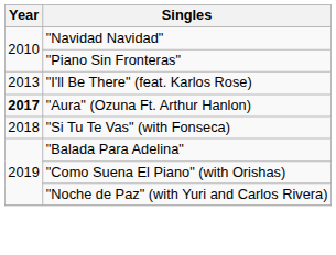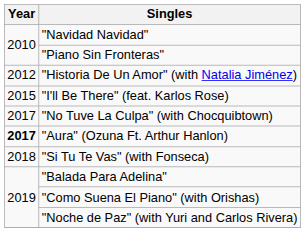+ row: 2012 | "Historia De Un Amor" (with Natalia Jiménez)
"I'll Be There" (feat. Karlos Rose) | Year: 2013 -> 2015
+ row: 2017 | "No Tuve La Culpa" (with Chocquibtown)
